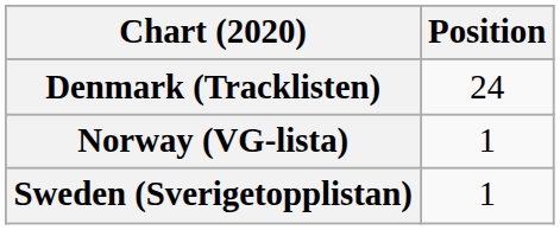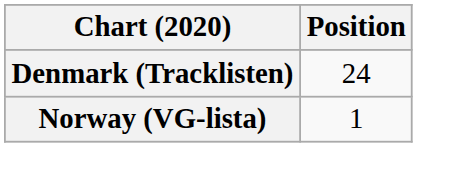- row: Sweden (Sverigetopplistan) | 1
